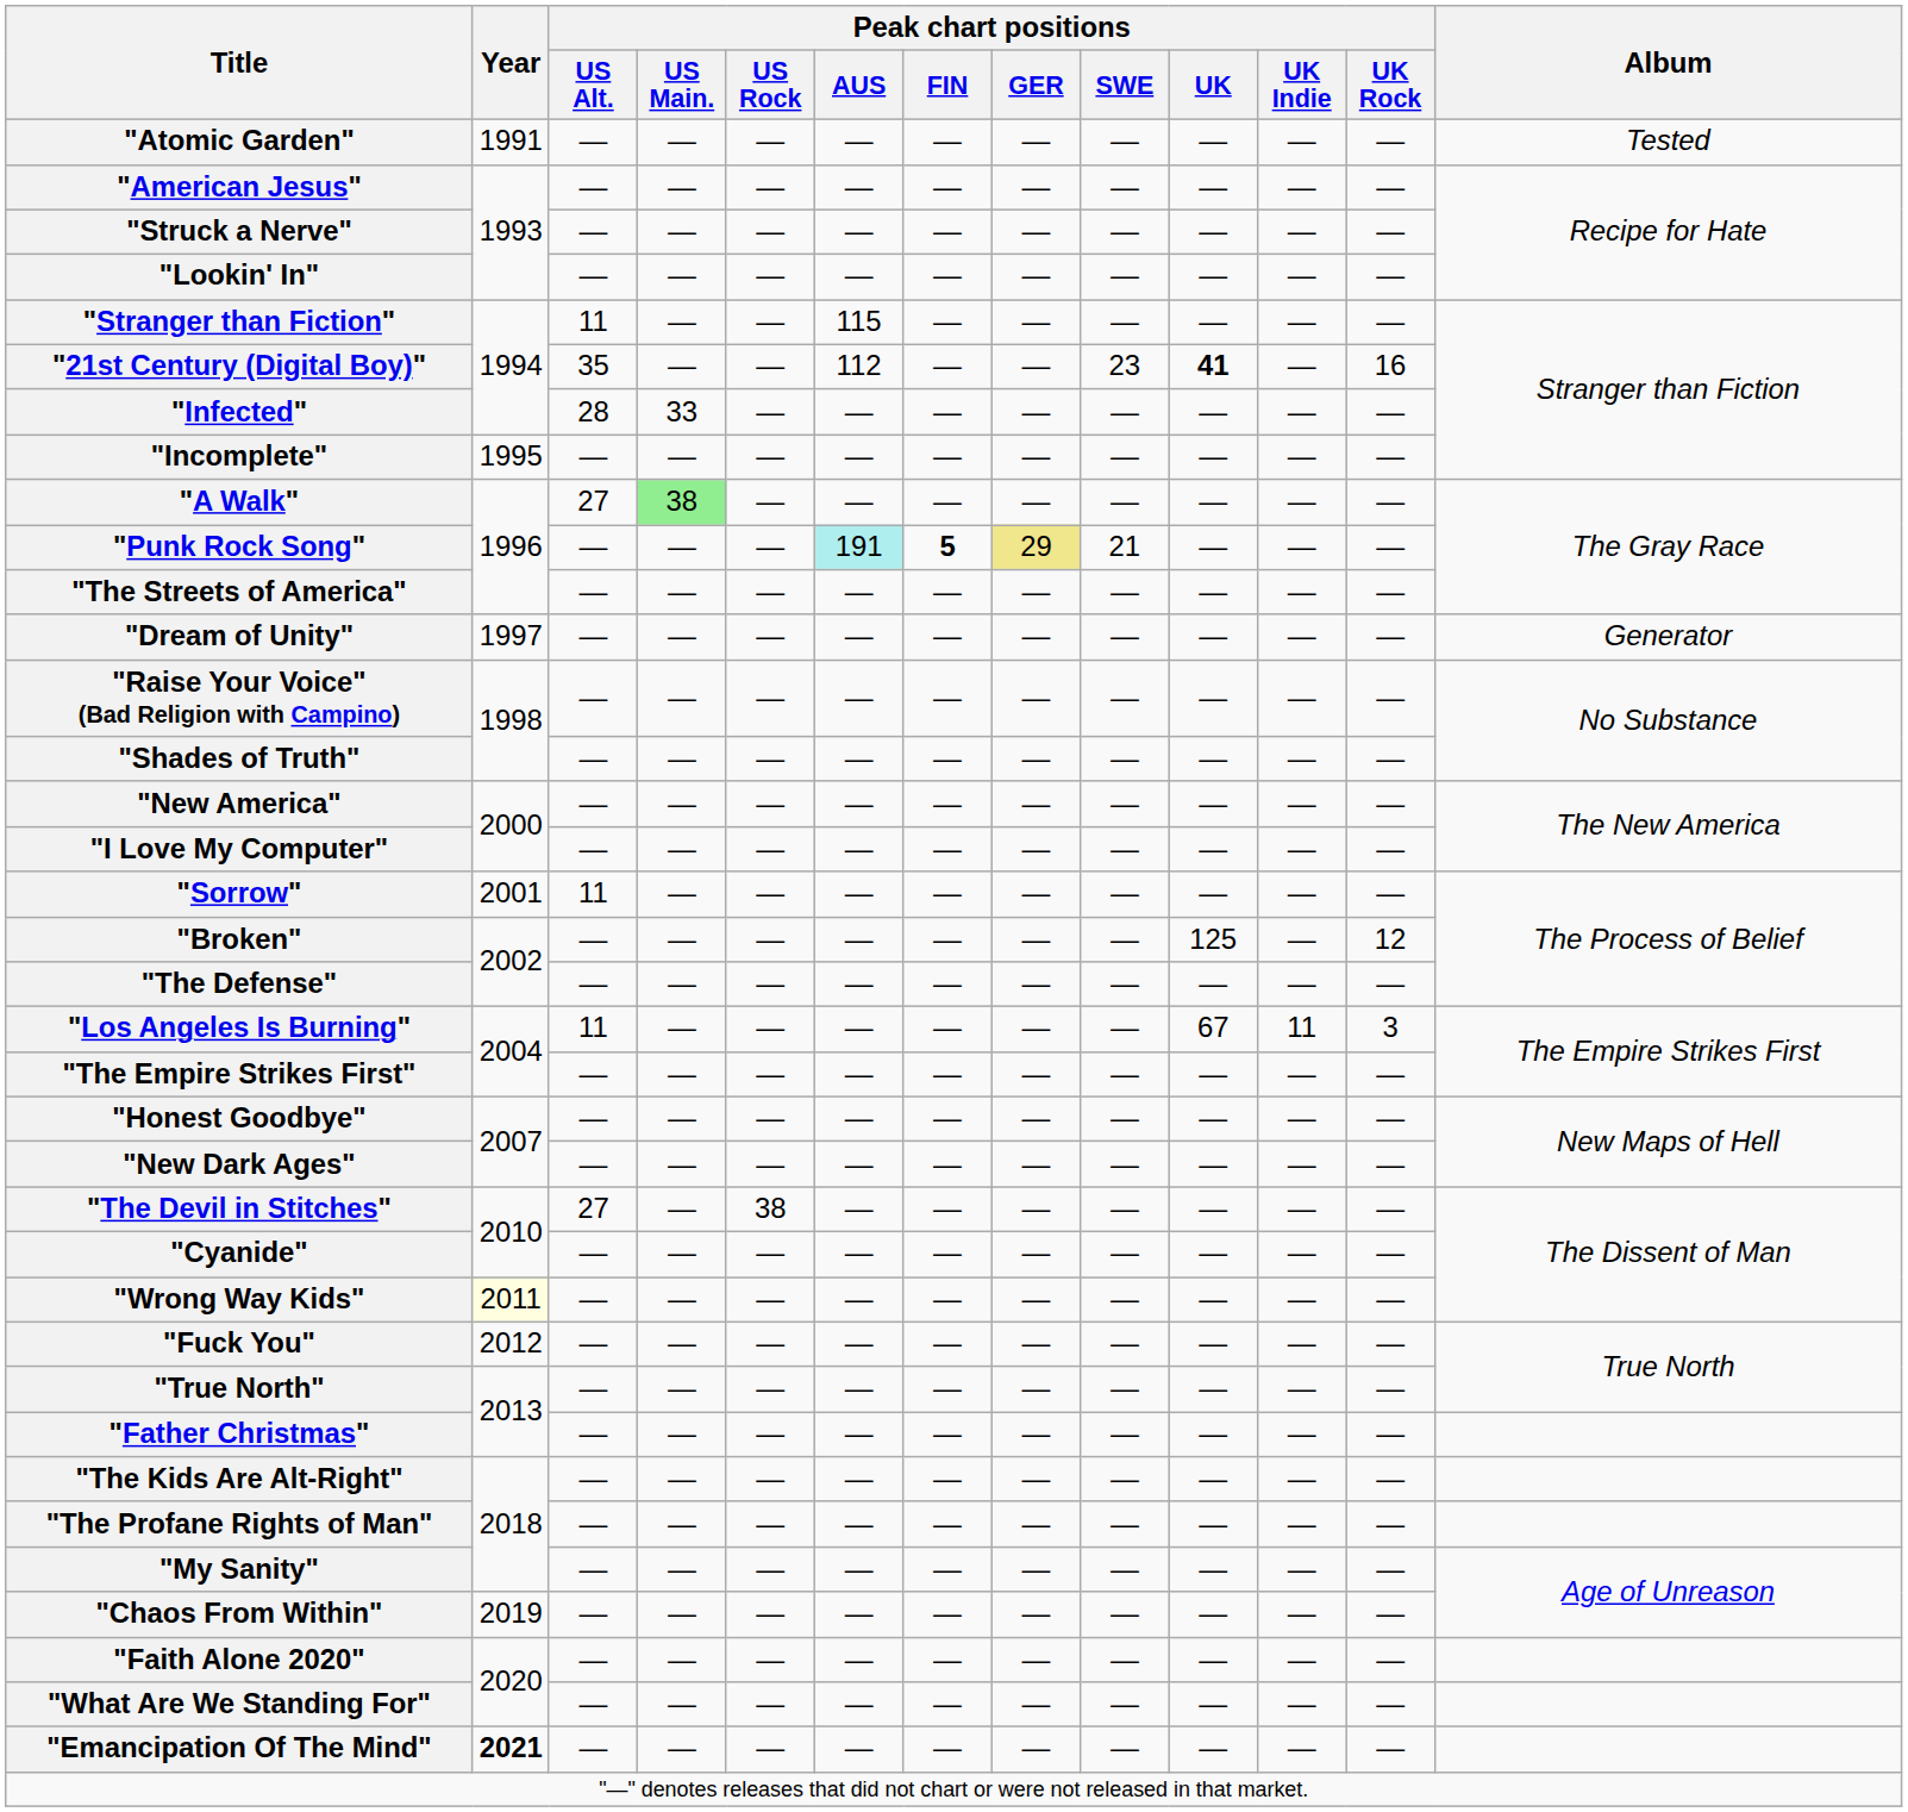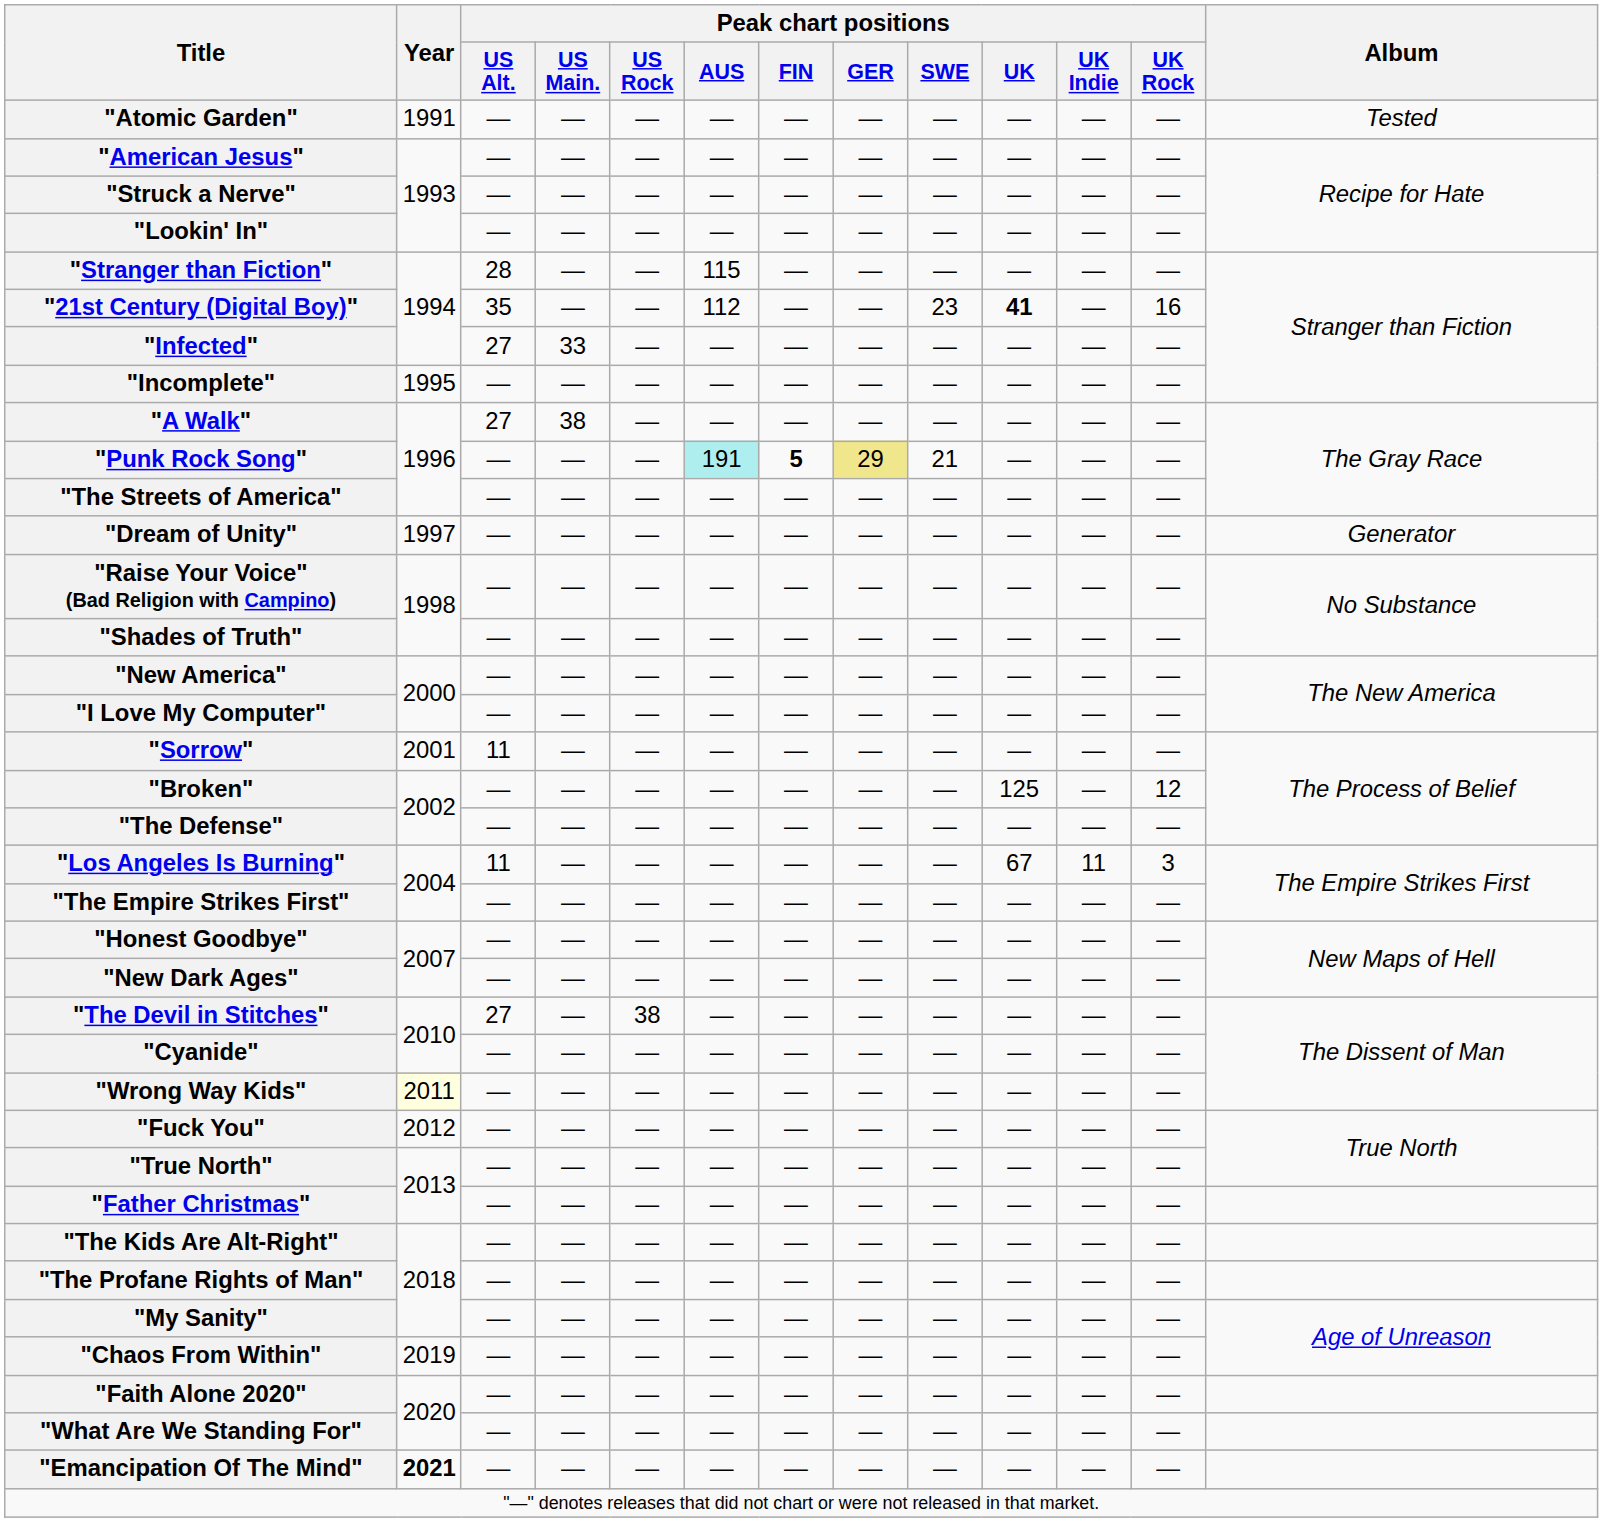"Stranger than Fiction" | Peak chart positions / US Alt.: 11 -> 28
"Infected" | Peak chart positions / US Alt.: 28 -> 27
"A Walk" | Peak chart positions / US Main.: lightgreen background -> no background
